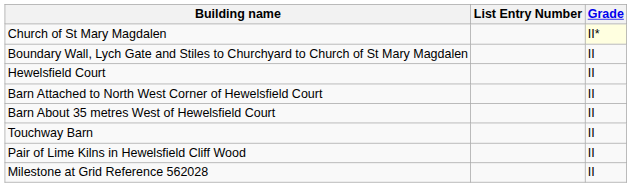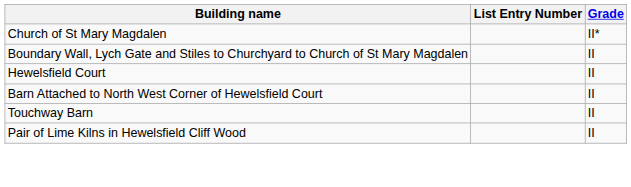Church of St Mary Magdalen | Grade: lightyellow background -> no background
- row: Barn About 35 metres West of Hewelsfield Court | II
- row: Milestone at Grid Reference 562028 | II
